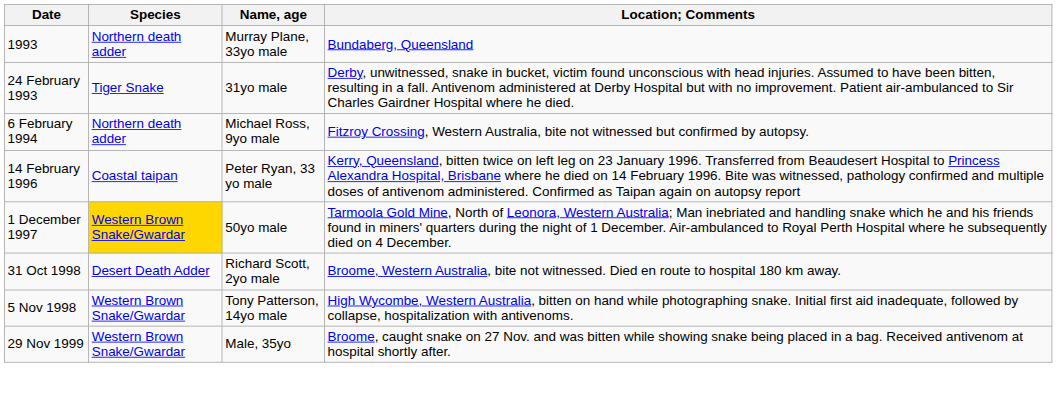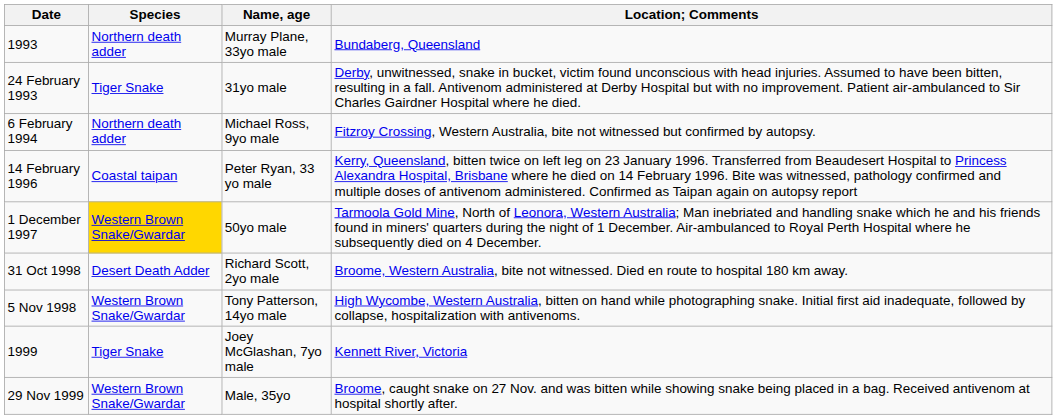+ row: 1999 | Tiger Snake | Joey McGlashan, 7yo male | Kennett River, Victoria
